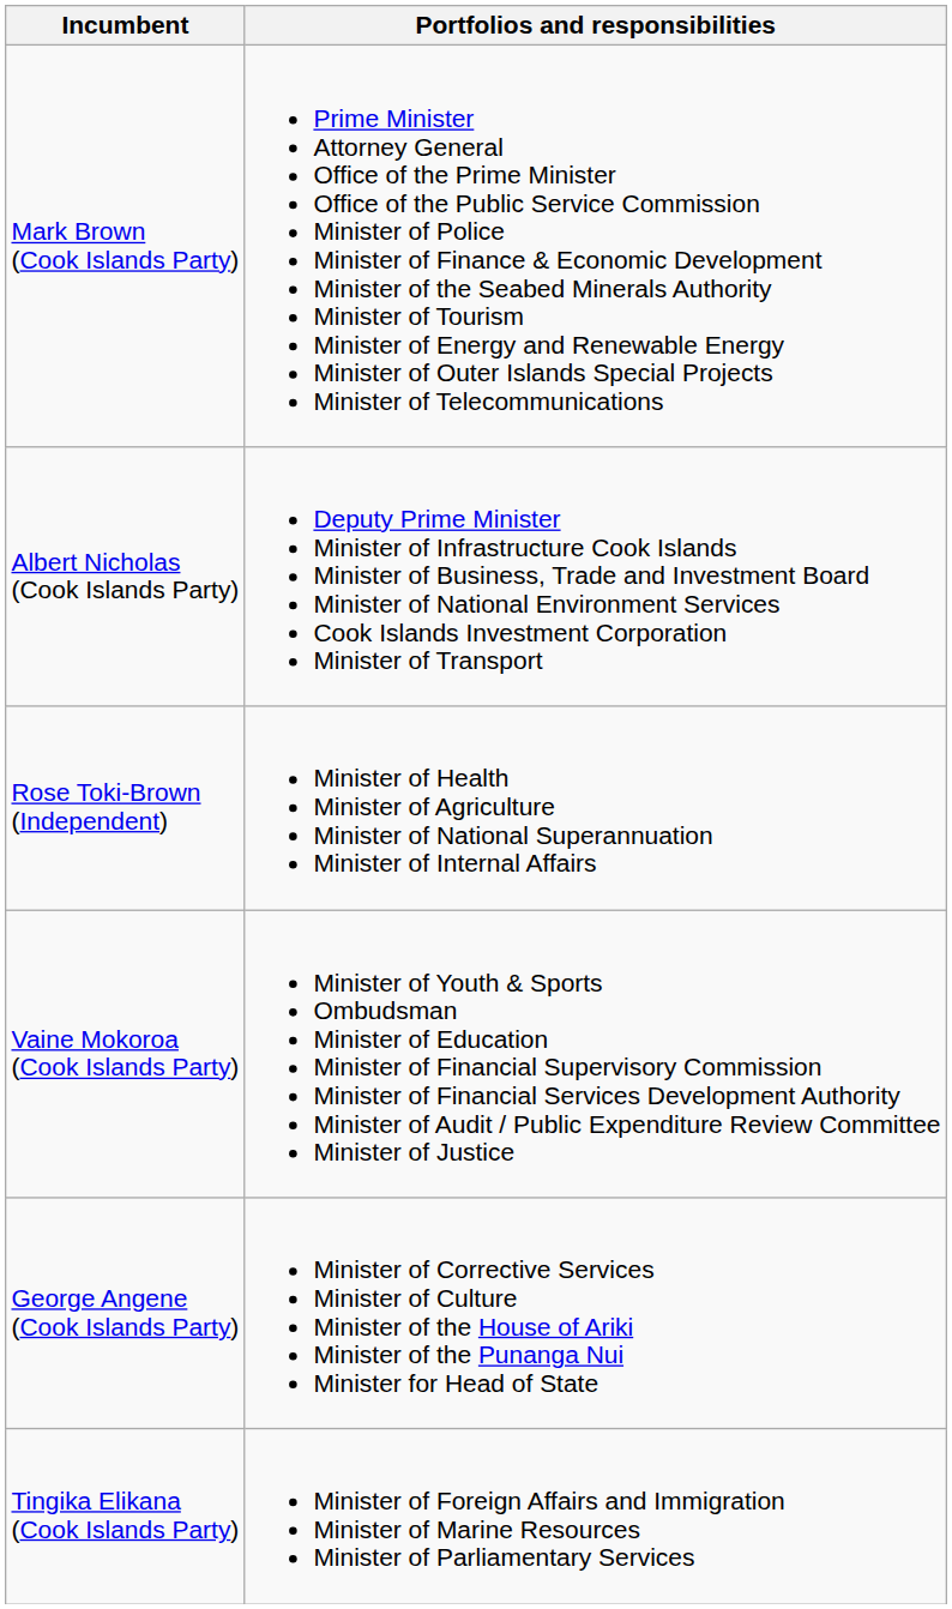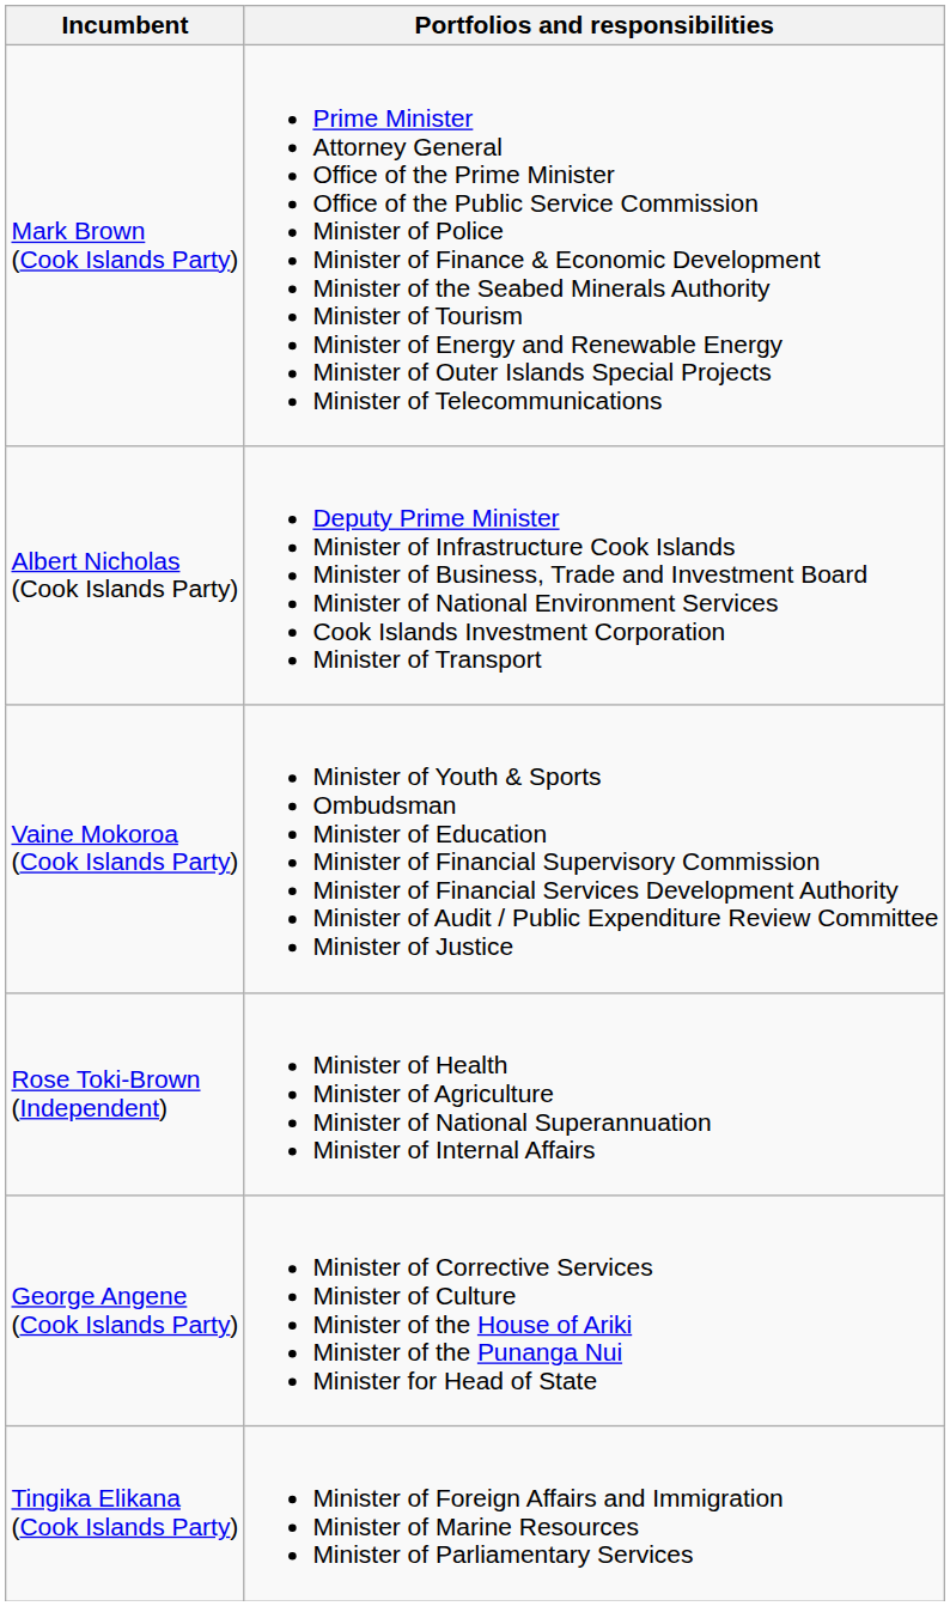rows swapped: Rose Toki-Brown (Independent) <-> Vaine Mokoroa (Cook Islands Party)
